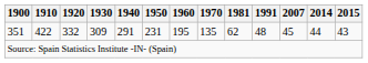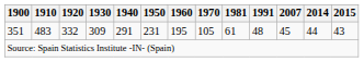351 | 1910: 422 -> 483
351 | 1970: 135 -> 105
351 | 1981: 62 -> 61
